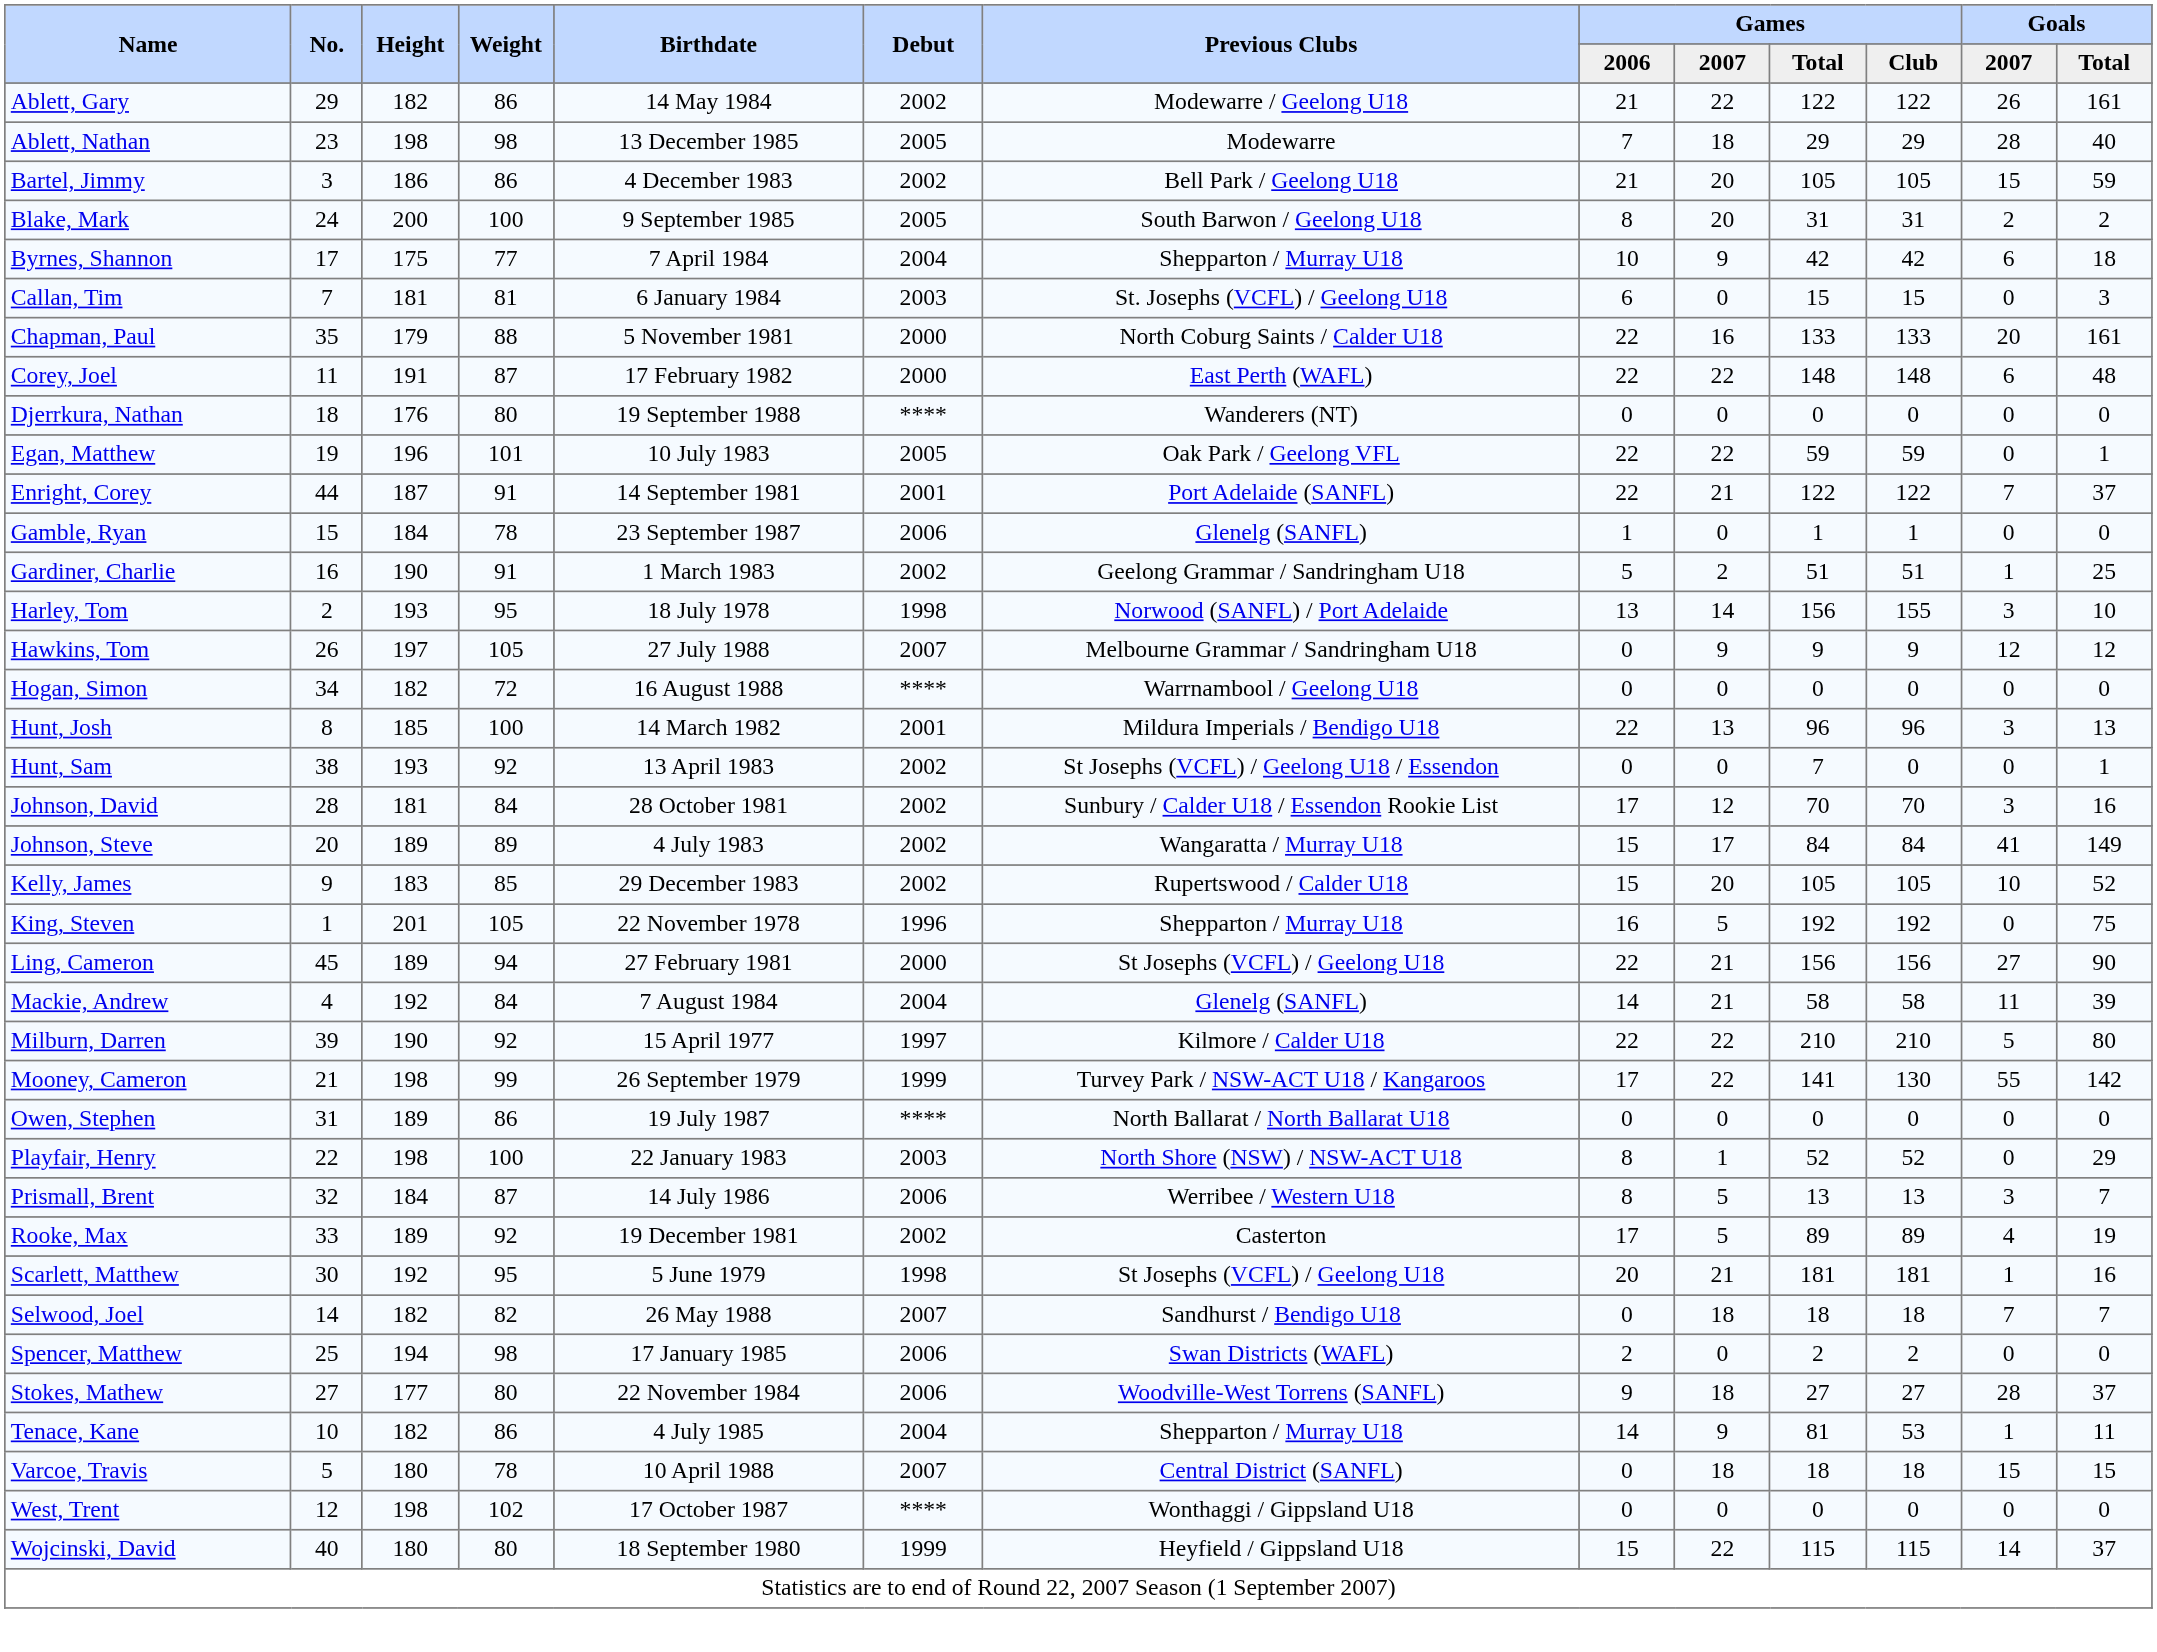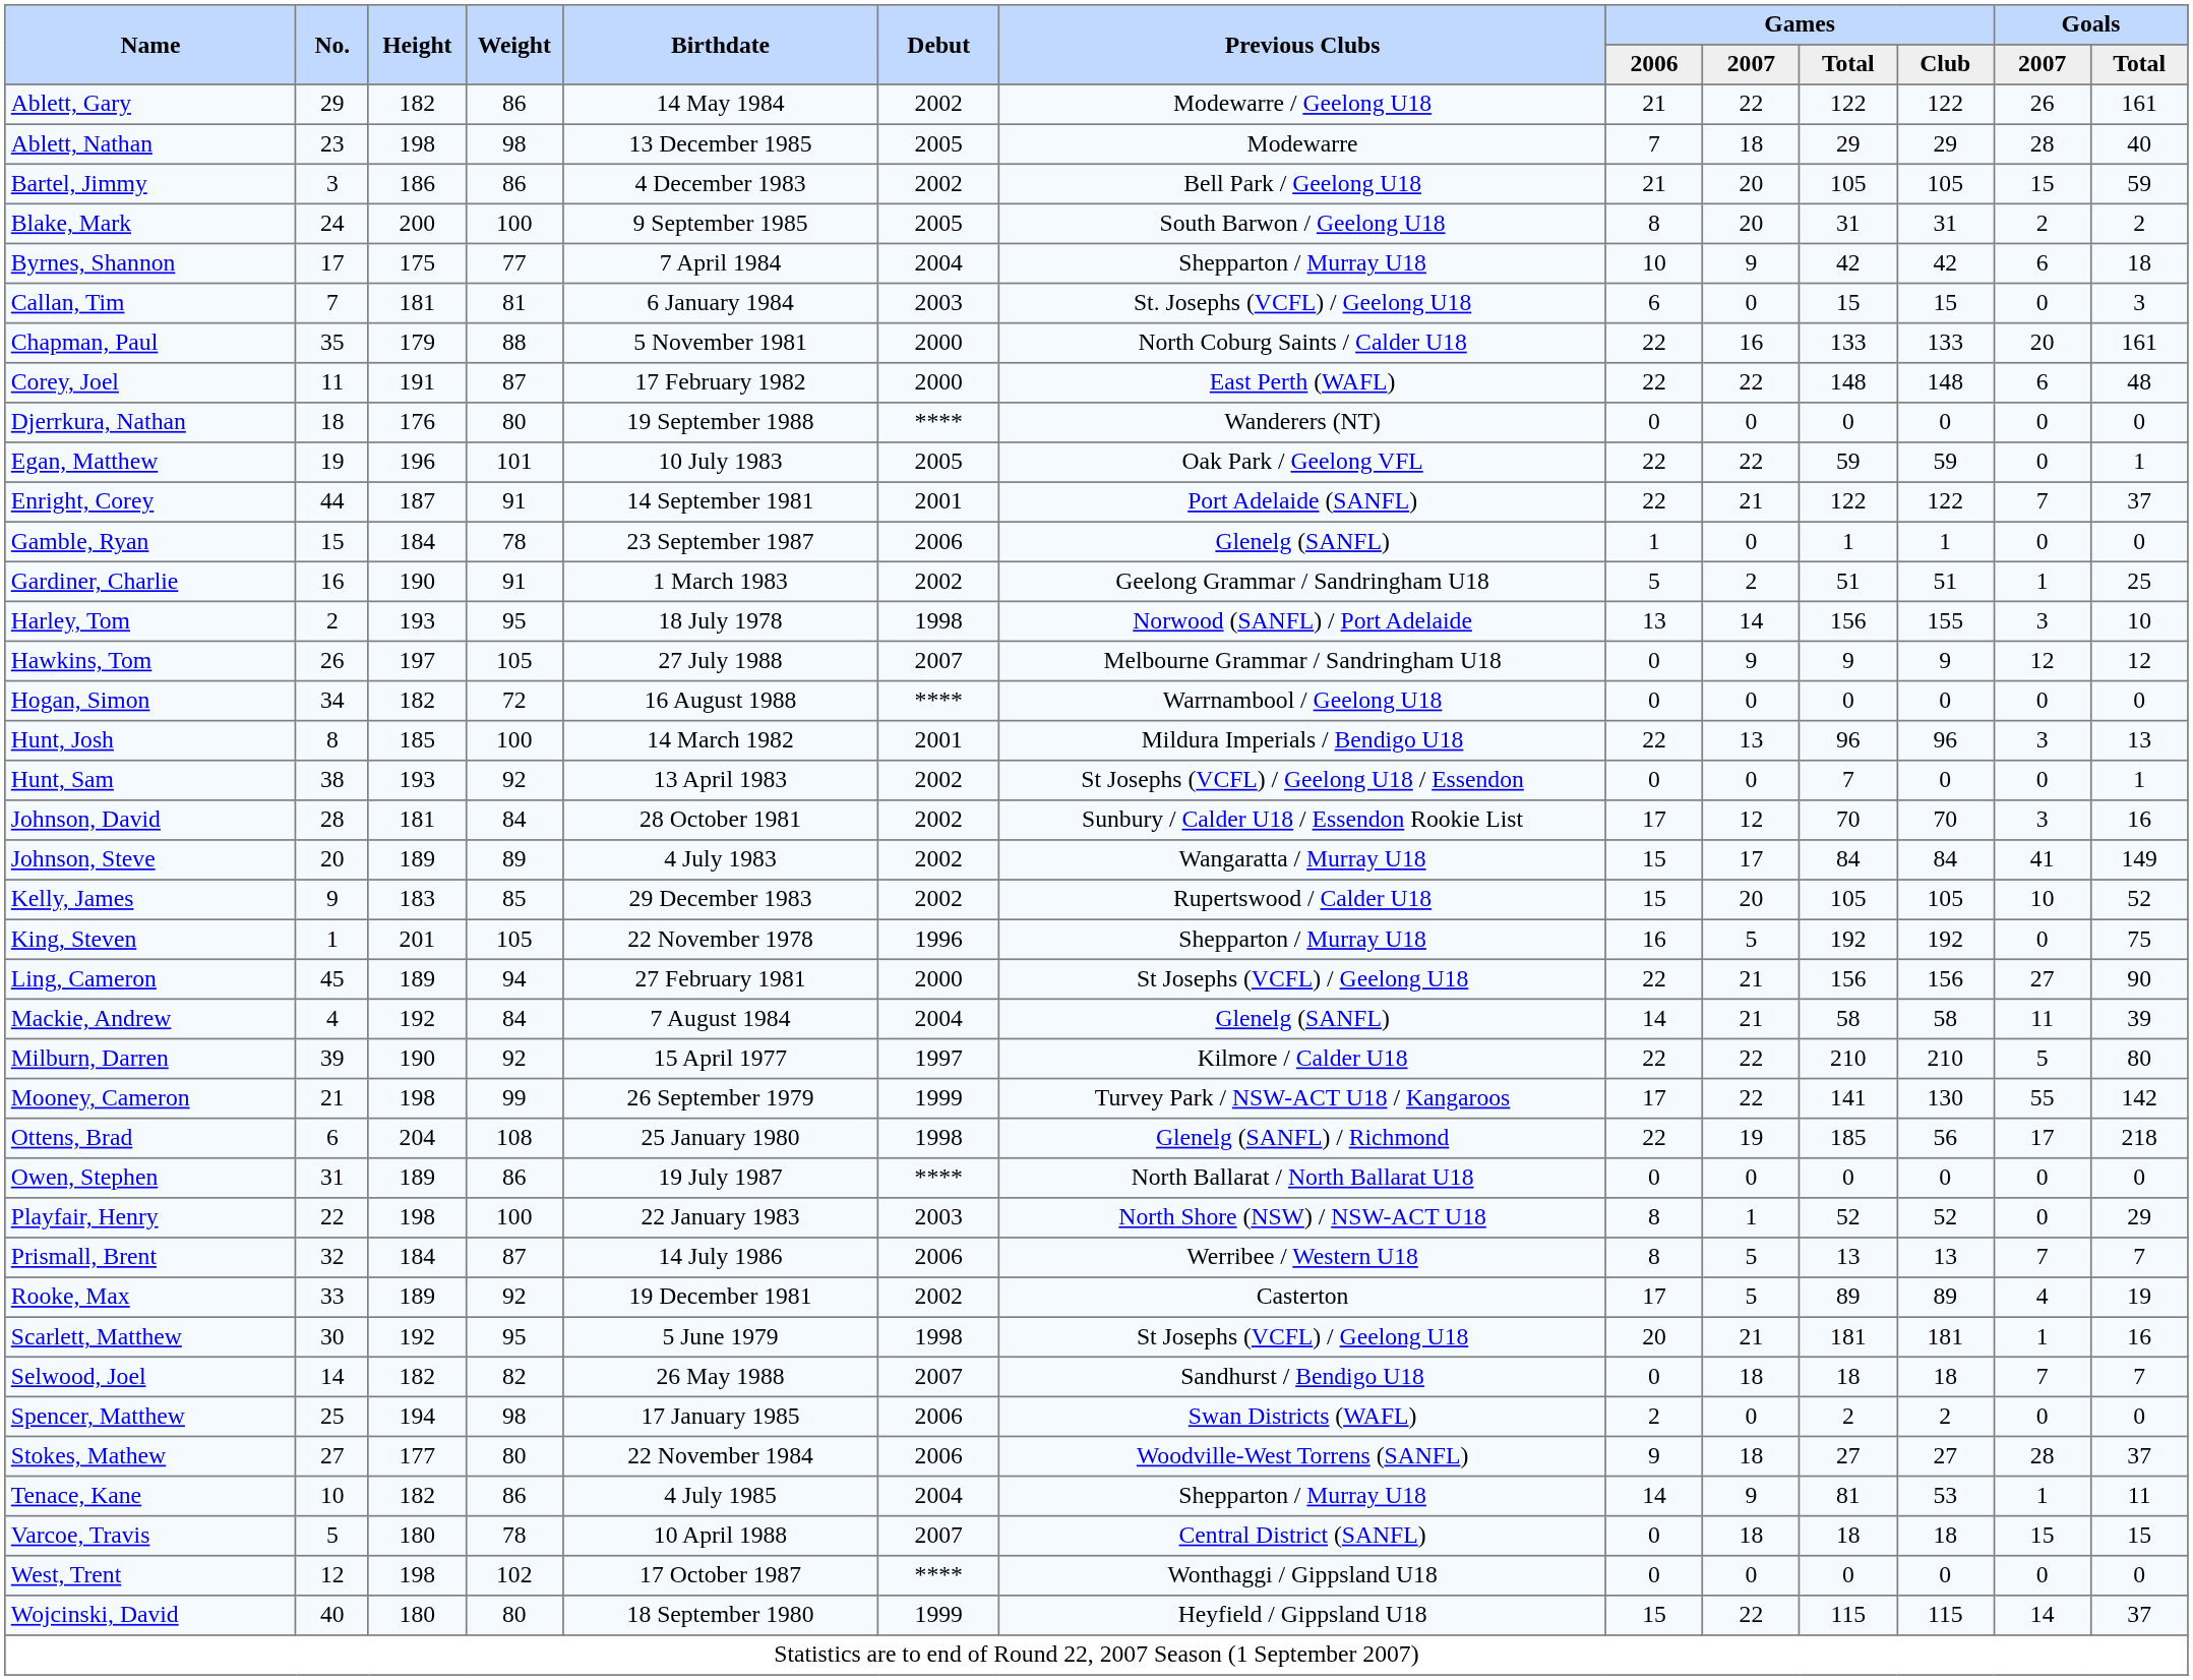+ row: Ottens, Brad | 6 | 204 | 108 | 25 January 1980 | 1998 | Glenelg (SANFL) / Richmond | 22 | 19 | 185 | 56 | 17 | 218
Prismall, Brent | Goals / 2007: 3 -> 7
